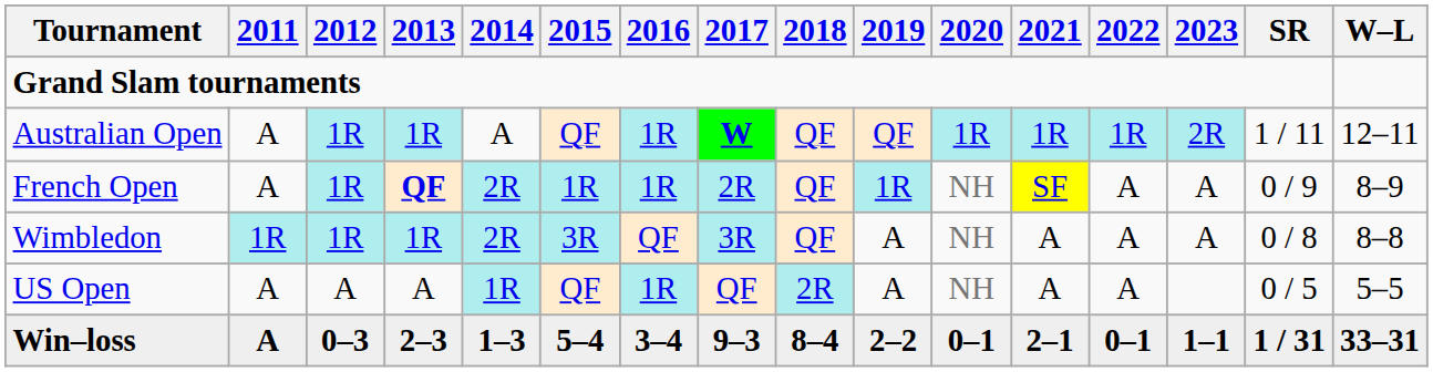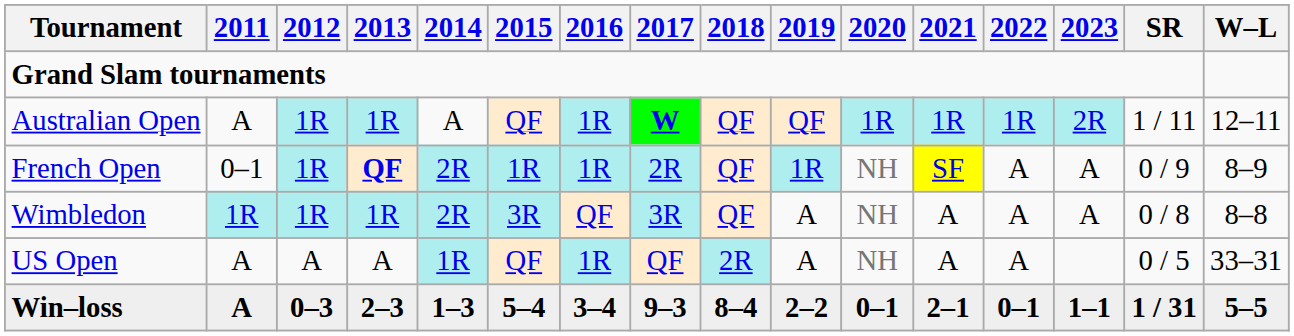French Open | 2011: A -> 0–1
US Open | W–L: 5–5 -> 33–31
Win–loss | W–L: 33–31 -> 5–5
